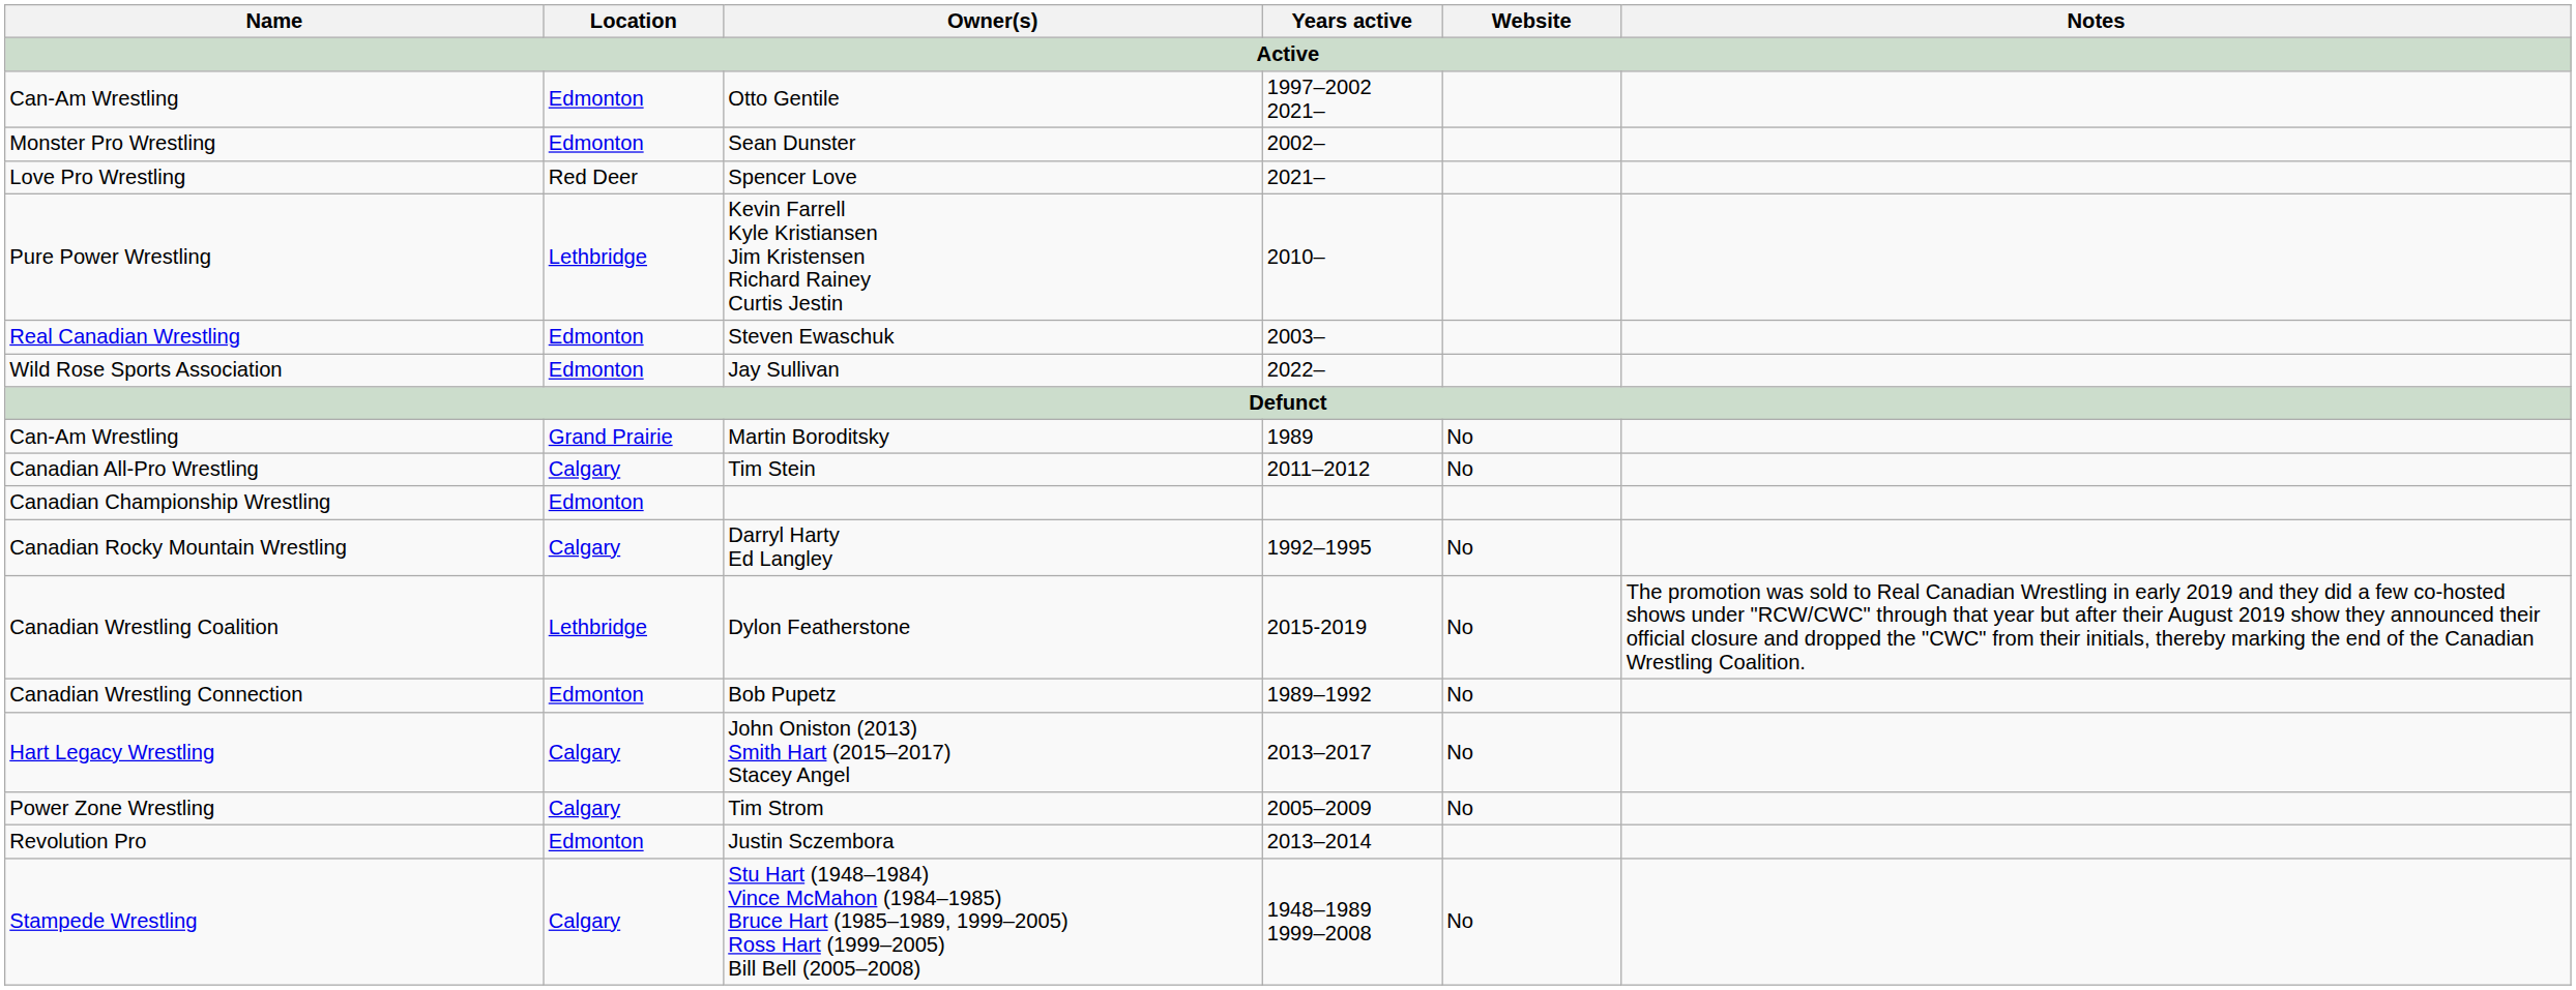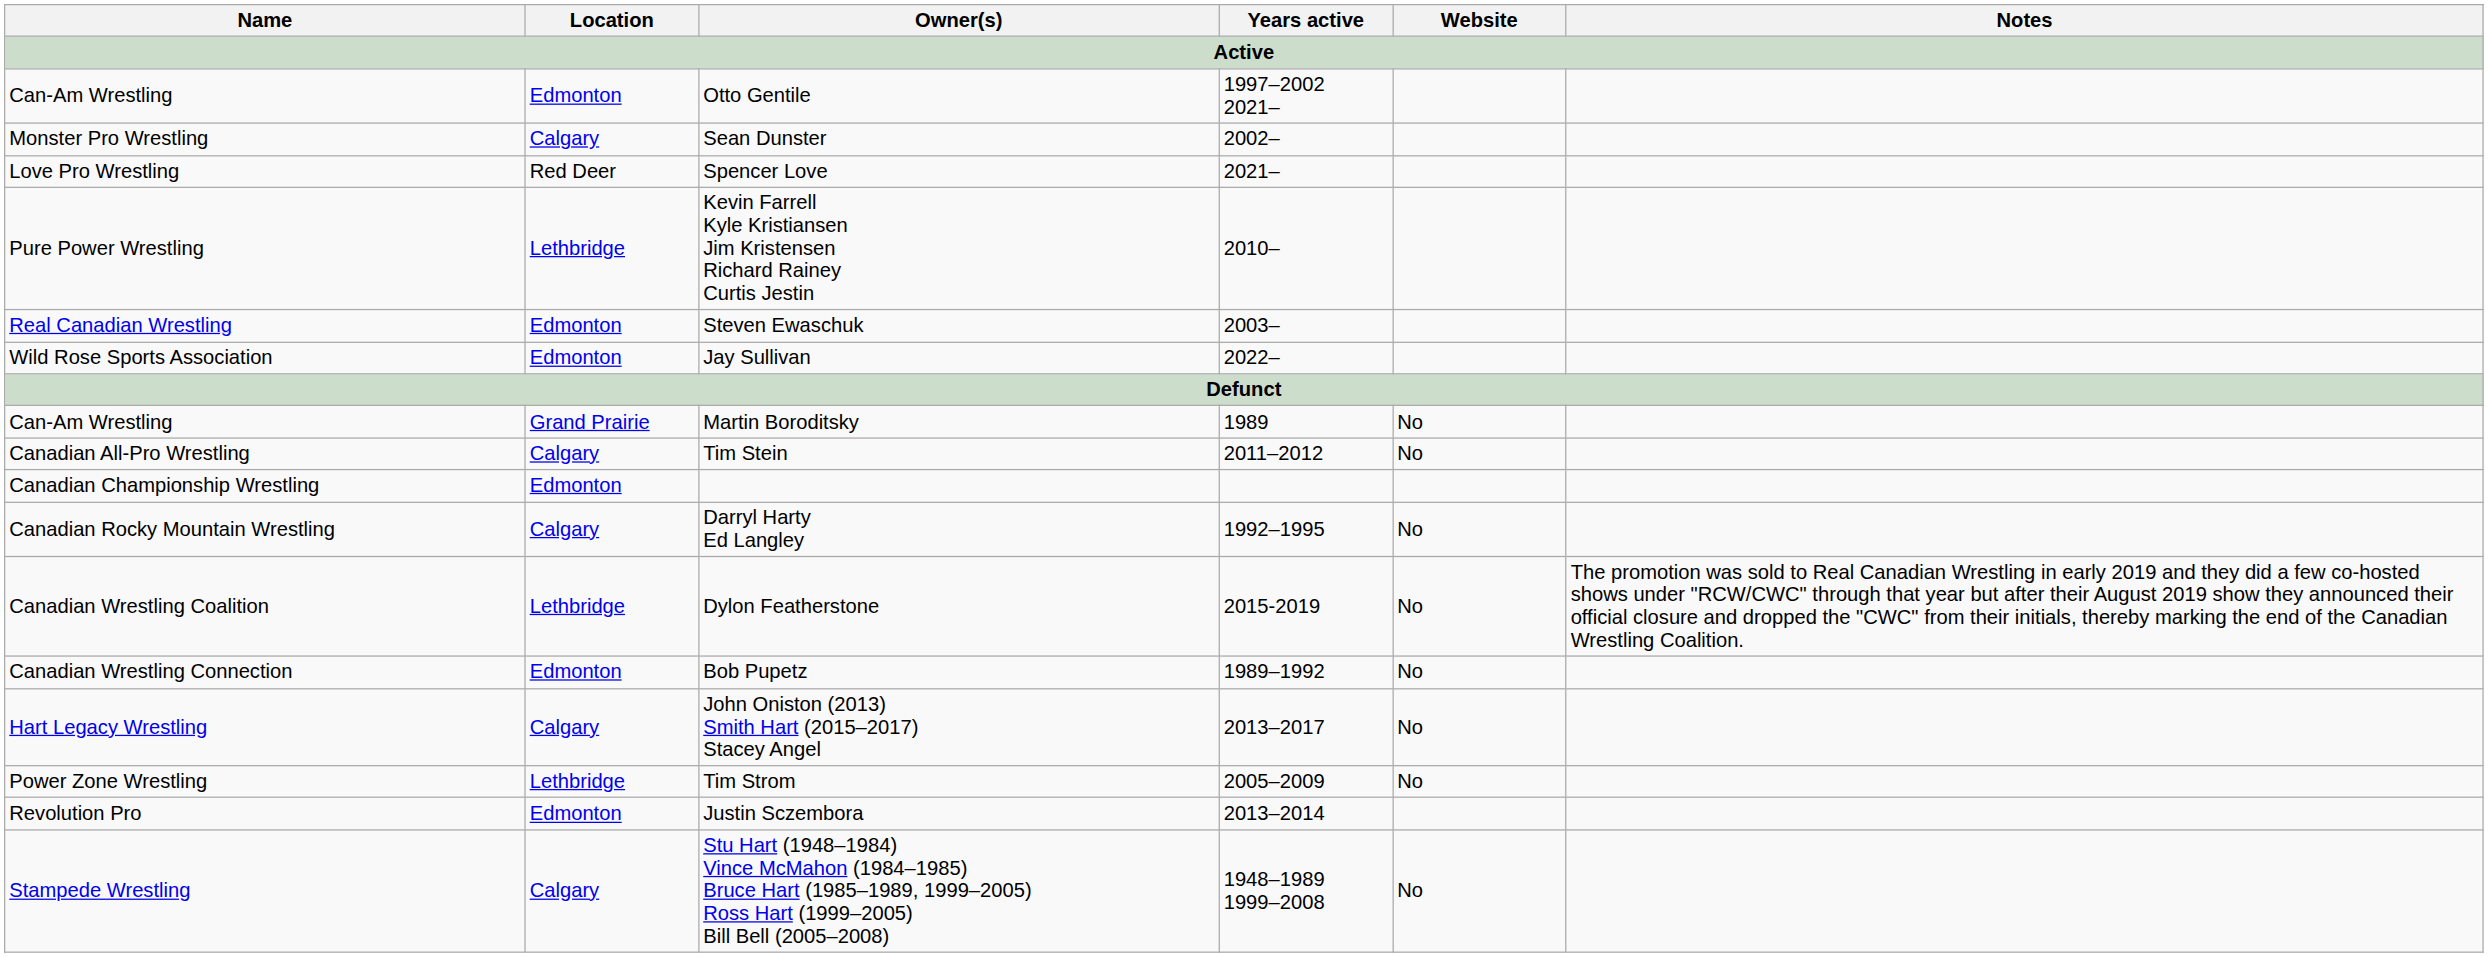Sean Dunster | Location: Edmonton -> Calgary
Tim Strom | Location: Calgary -> Lethbridge
